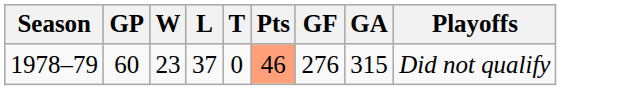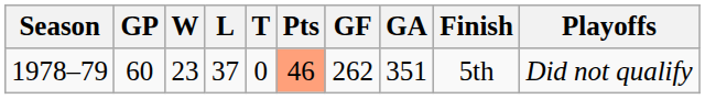+ column: Finish | 5th
1978–79 | GF: 276 -> 262
1978–79 | GA: 315 -> 351
